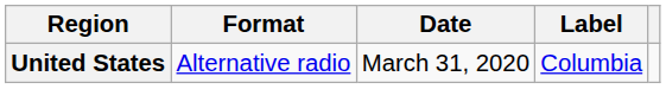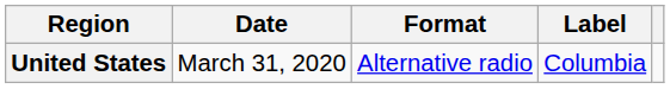columns swapped: Date <-> Format
